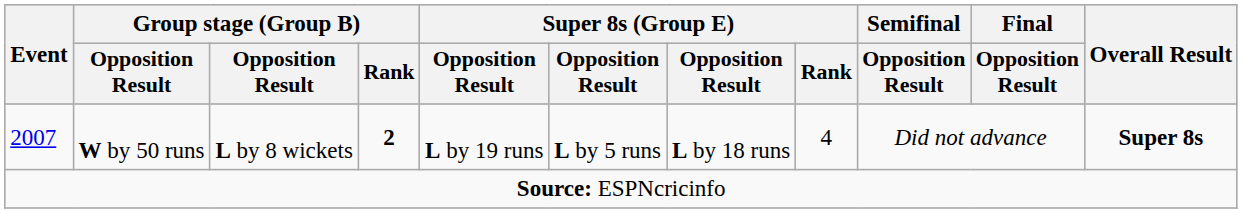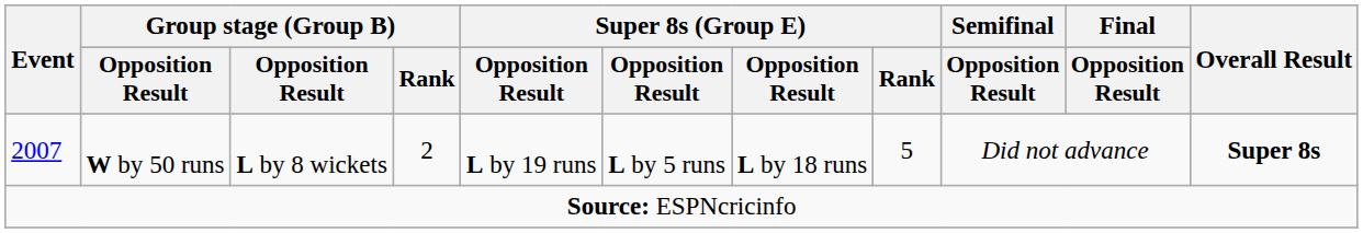2007 | Group stage (Group B) / Rank: bold -> normal
2007 | Super 8s (Group E) / Rank: 4 -> 5
